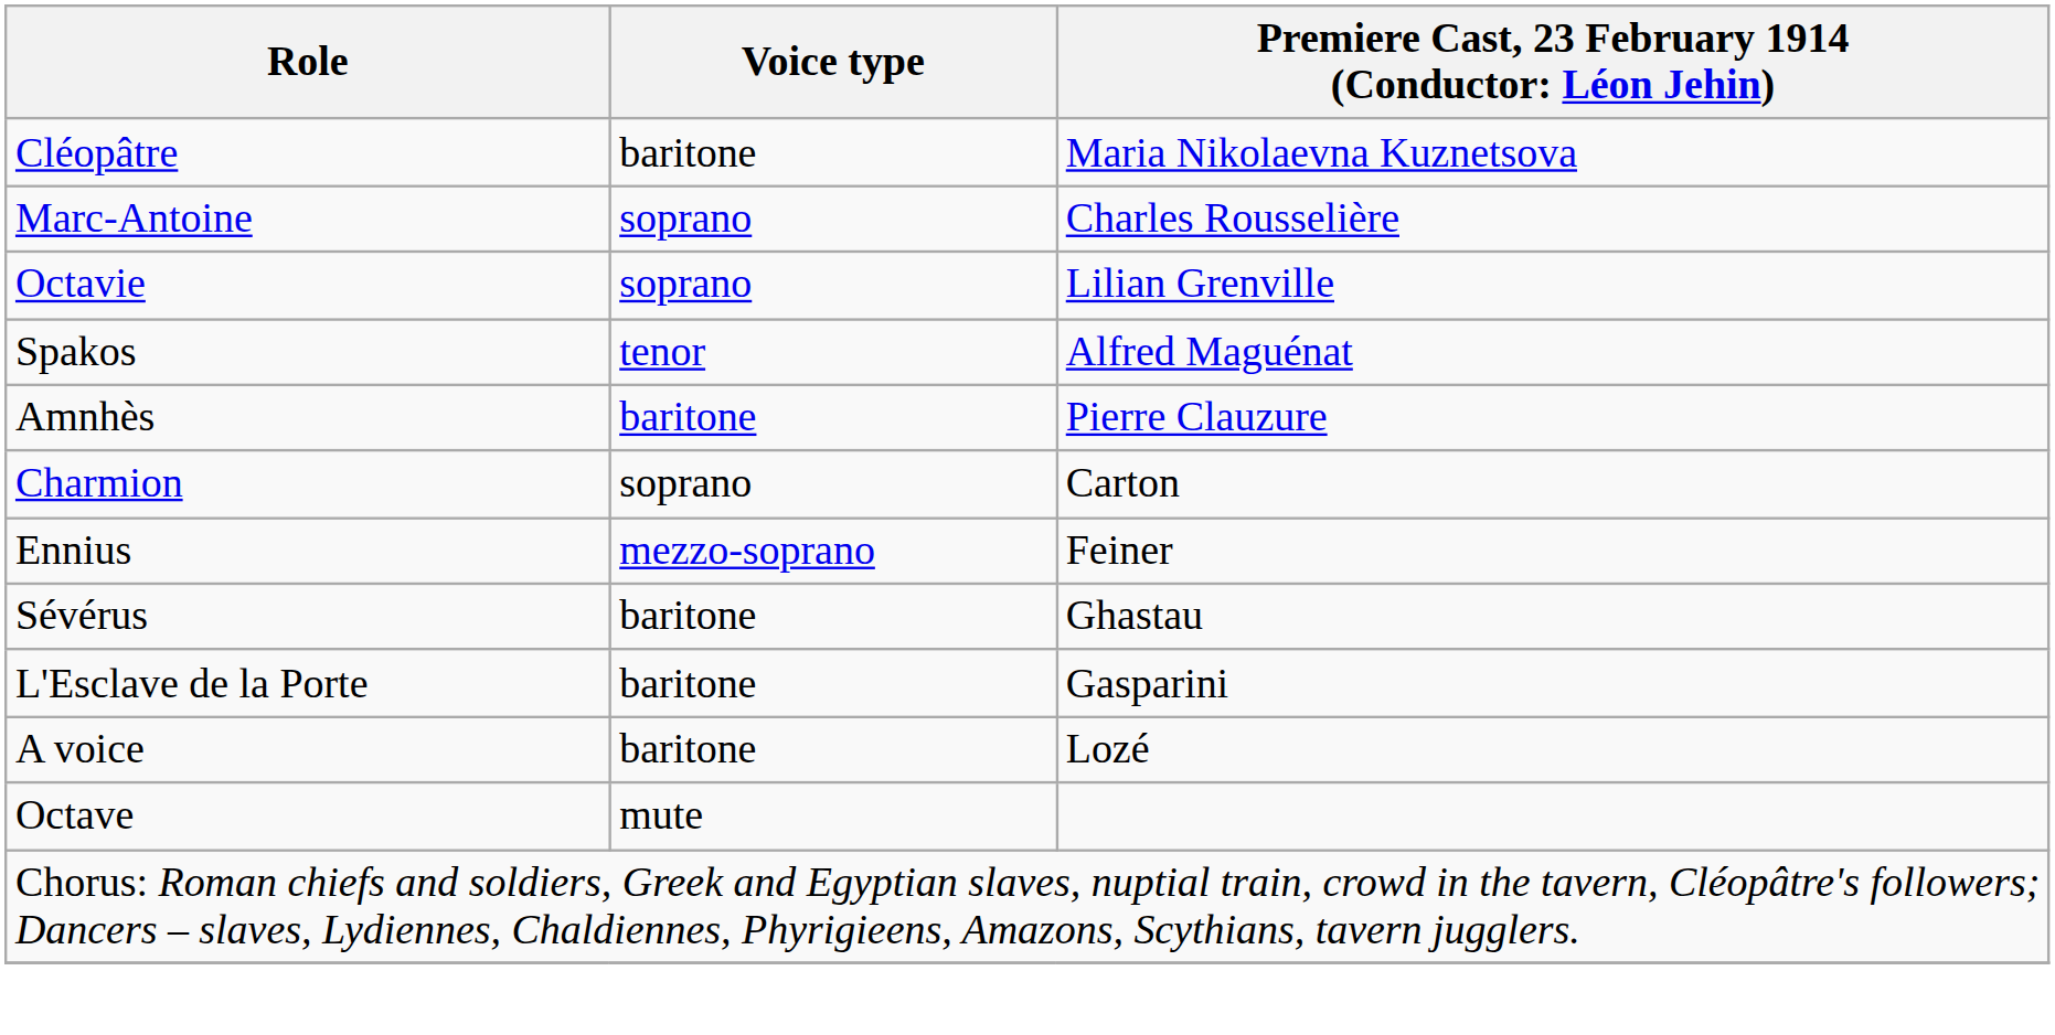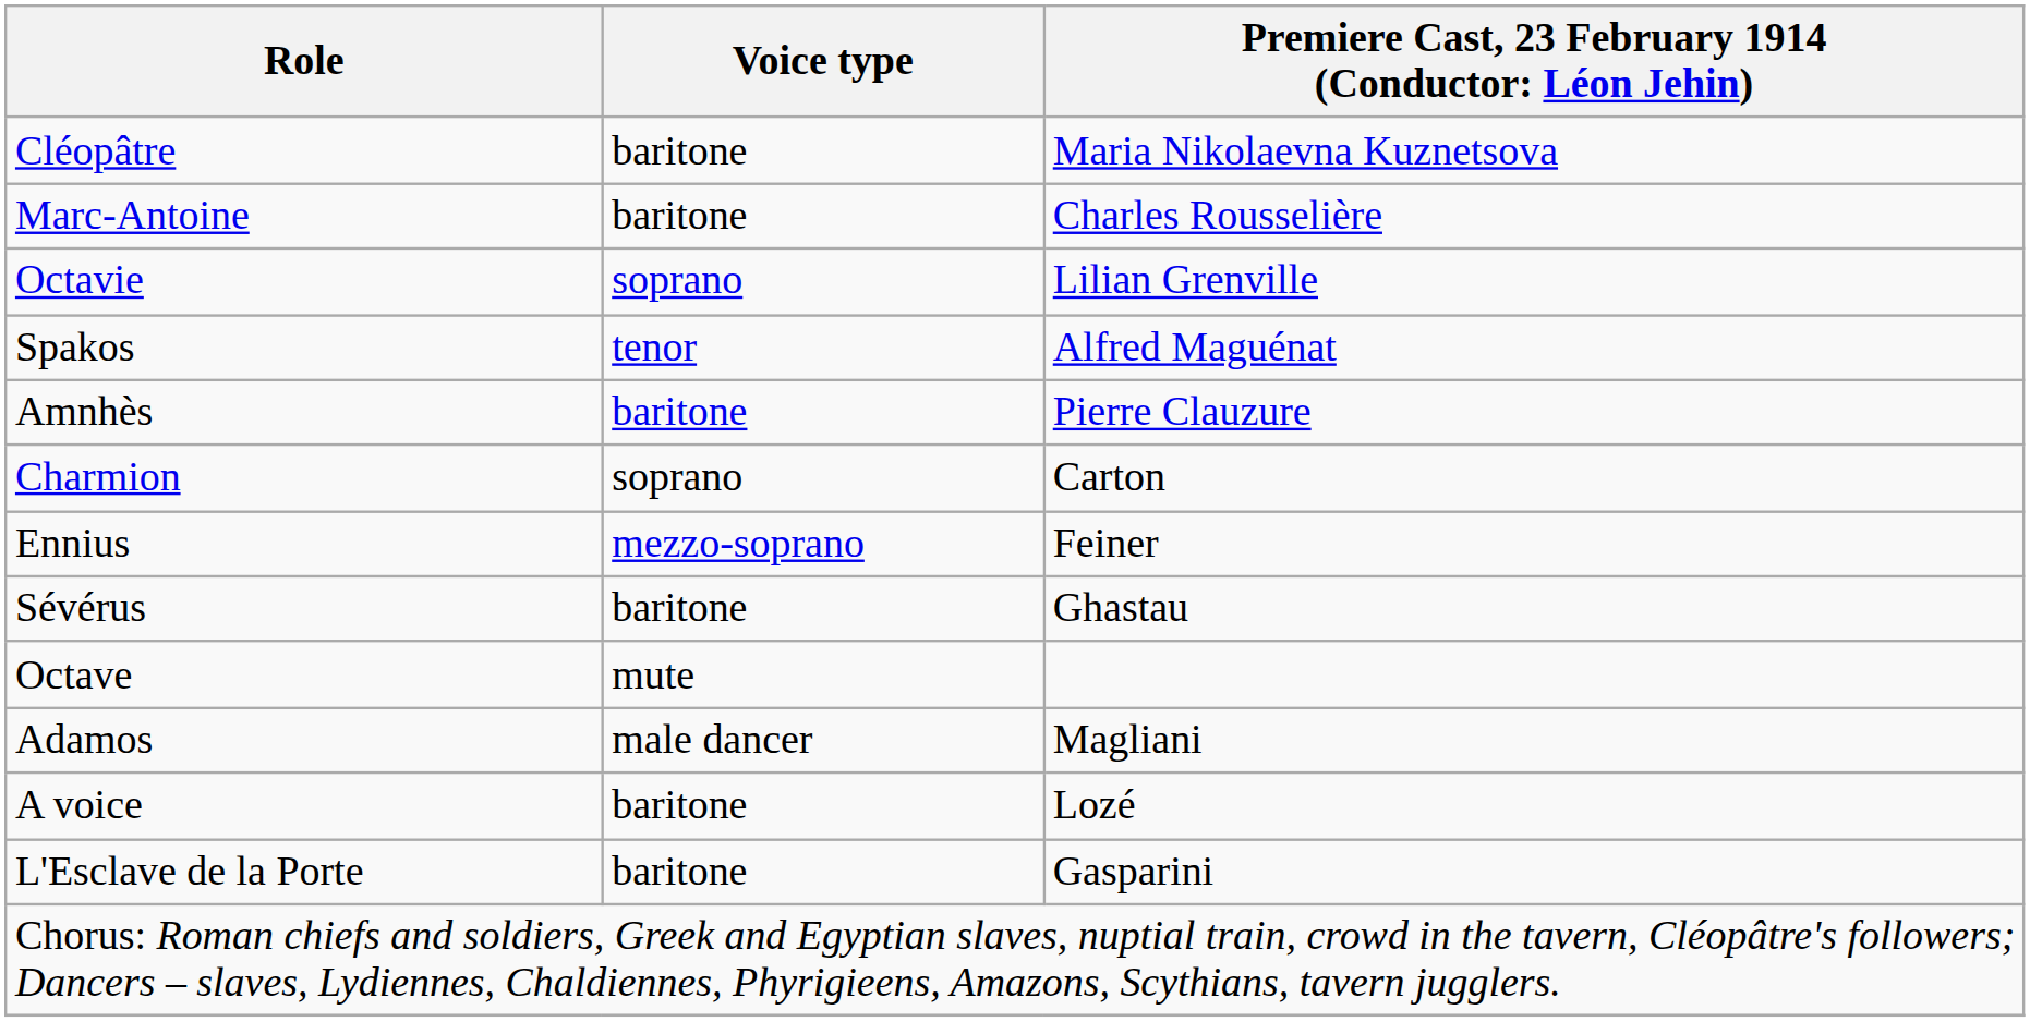Marc-Antoine | Voice type: soprano -> baritone
rows swapped: L'Esclave de la Porte <-> Octave
+ row: Adamos | male dancer | Magliani
